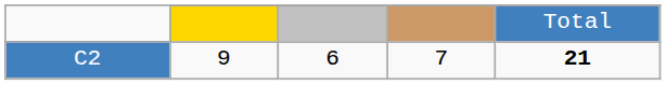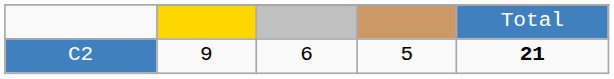C2 | column 4: 7 -> 5
